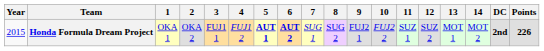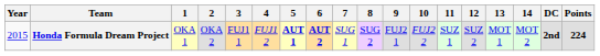Honda Formula Dream Project | Points: 226 -> 224
